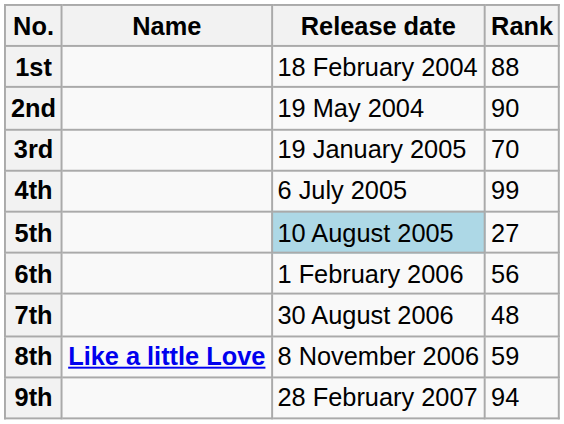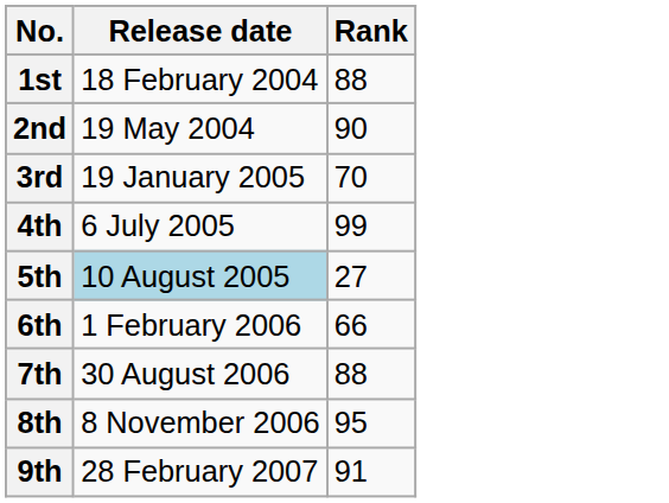- column: Name | Like a little Love
6th | Rank: 56 -> 66
7th | Rank: 48 -> 88
8th | Rank: 59 -> 95
9th | Rank: 94 -> 91
